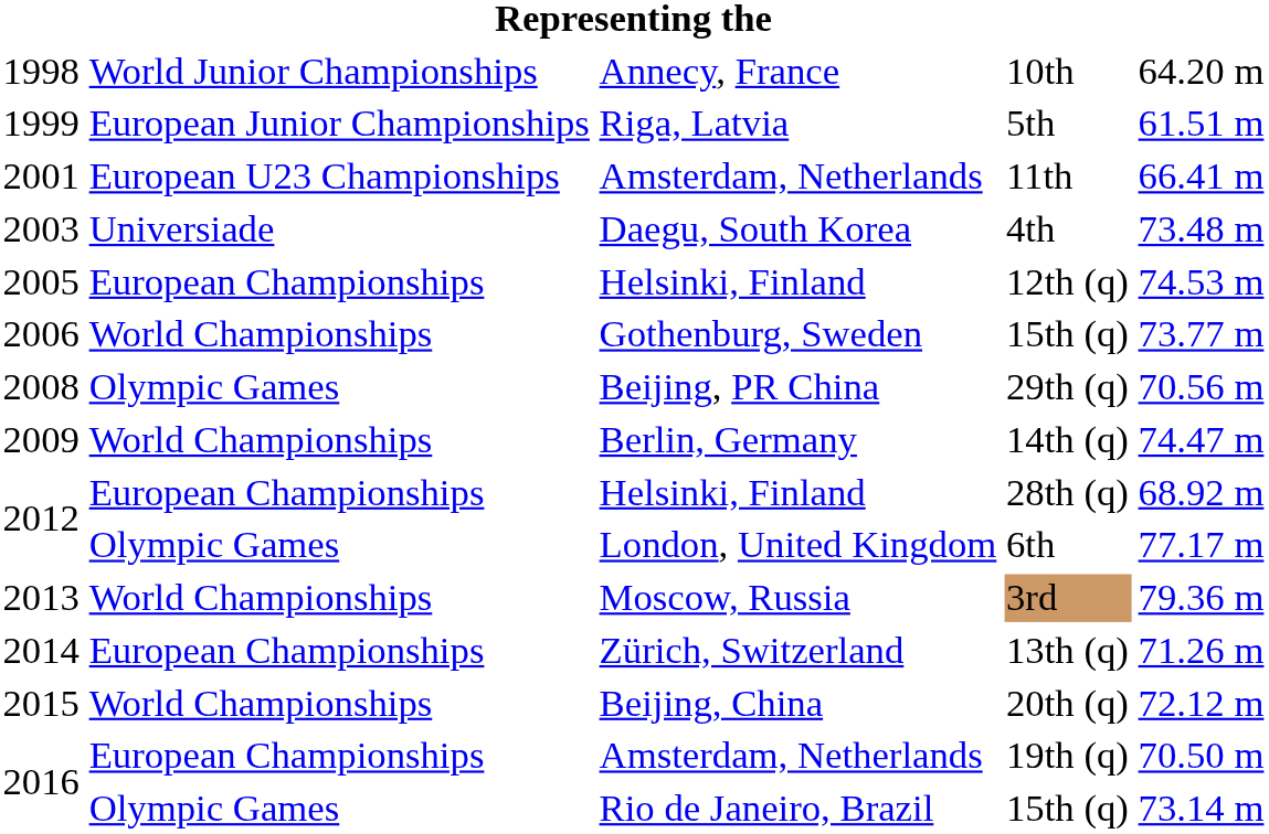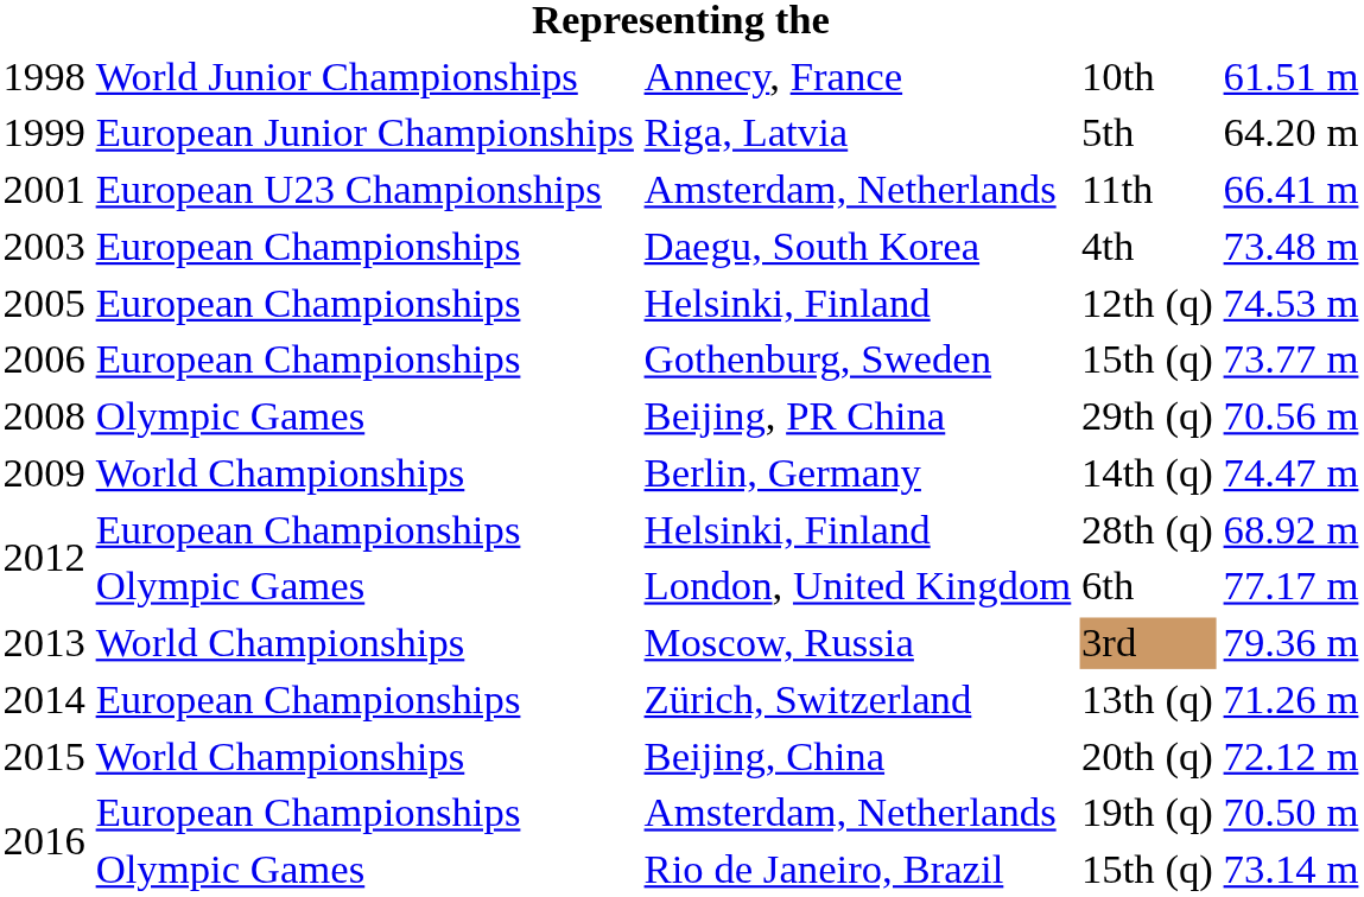10th | column 5: 64.20 m -> 61.51 m
5th | column 5: 61.51 m -> 64.20 m
4th | column 2: Universiade -> European Championships
2006 / 15th (q) | column 2: World Championships -> European Championships
